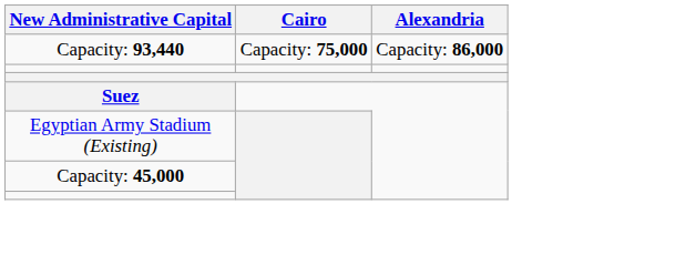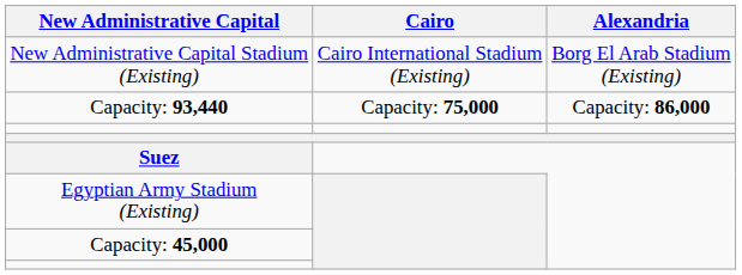+ row: New Administrative Capital Stadium (Existing) | Cairo International Stadium (Existing) | Borg El Arab Stadium (Existing)
